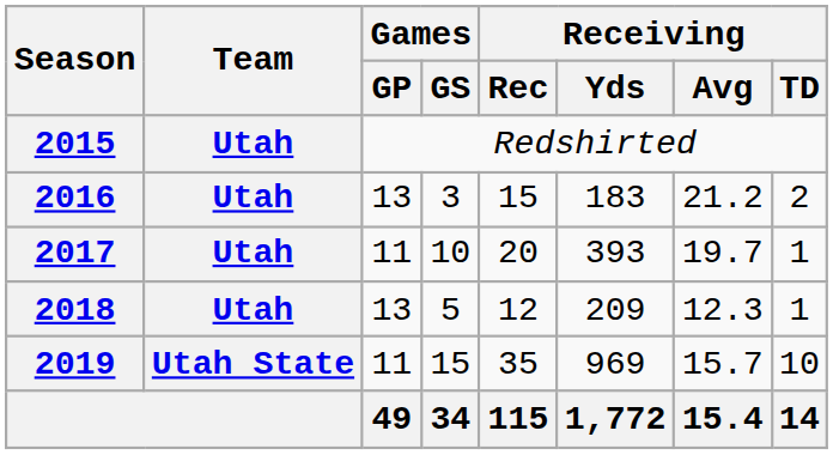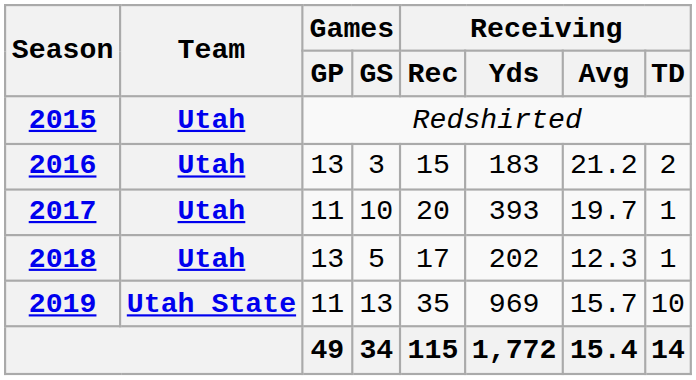2018 | Receiving / Rec: 12 -> 17
2018 | Receiving / Yds: 209 -> 202
2019 | Games / GS: 15 -> 13
